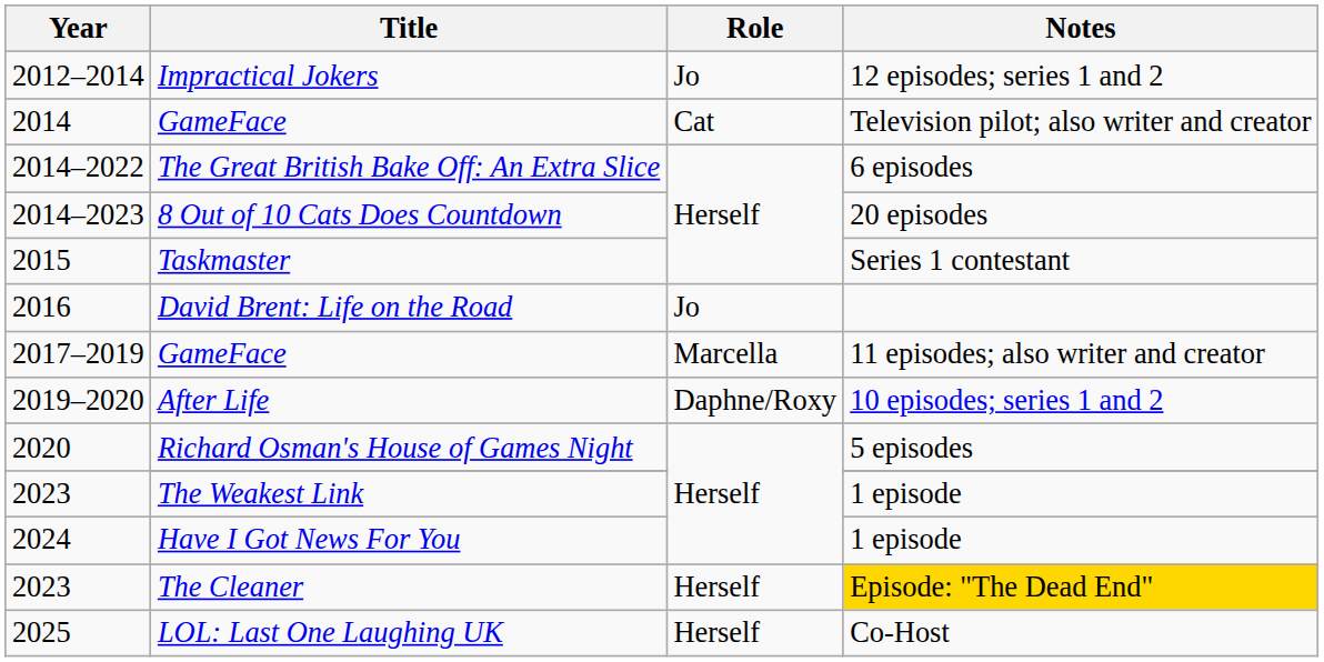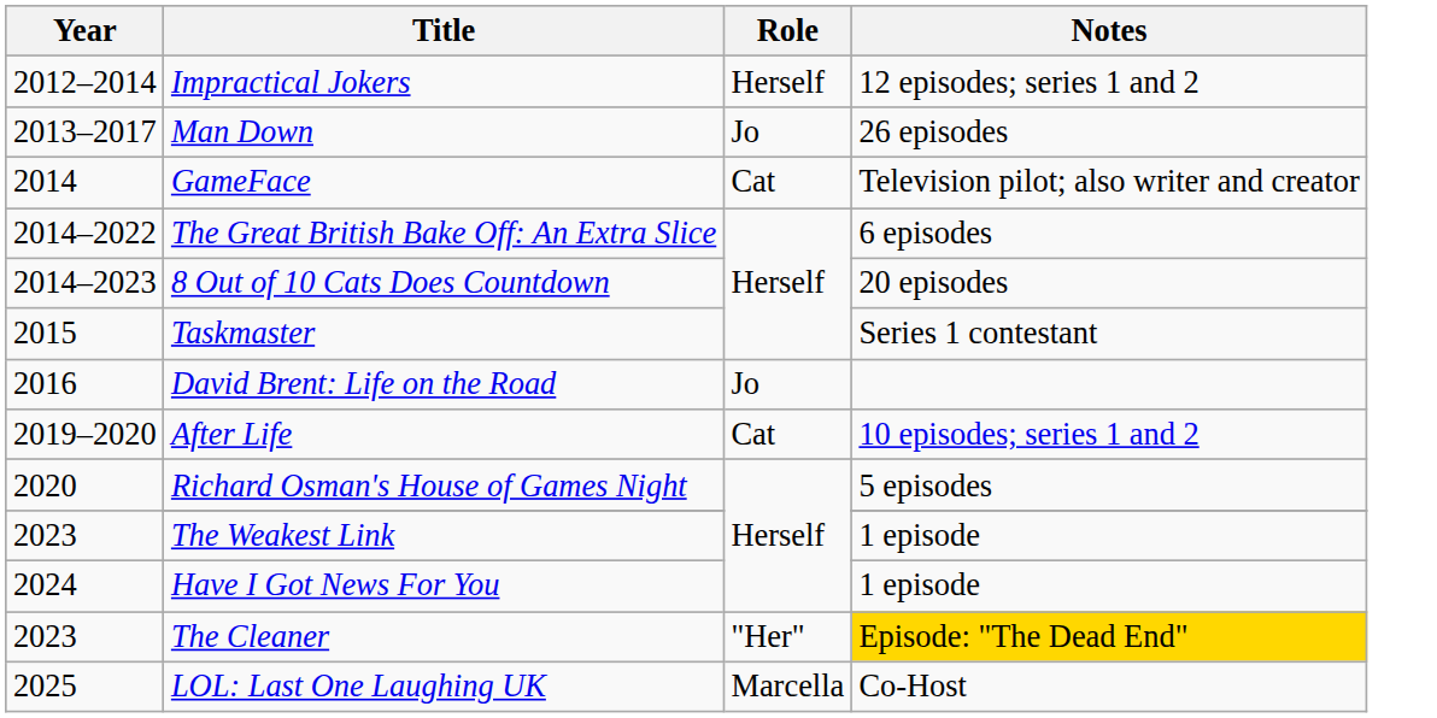Impractical Jokers | Role: Jo -> Herself
+ row: 2013–2017 | Man Down | Jo | 26 episodes
- row: 2017–2019 | GameFace | Marcella | 11 episodes; also writer and creator
After Life | Role: Daphne/Roxy -> Cat
The Cleaner | Role: Herself -> "Her"
LOL: Last One Laughing UK | Role: Herself -> Marcella
